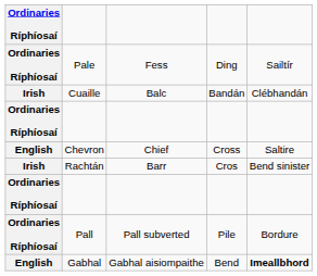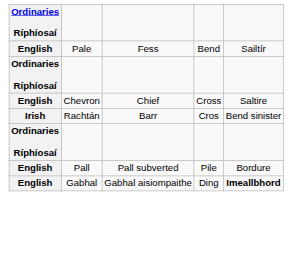Pale | Ordinaries Ríphíosaí: Ordinaries Ríphíosaí -> English
Pale | column 4: Ding -> Bend
- row: Irish | Cuaille | Balc | Bandán | Clébhandán
Pall | Ordinaries Ríphíosaí: Ordinaries Ríphíosaí -> English
Gabhal | column 4: Bend -> Ding
